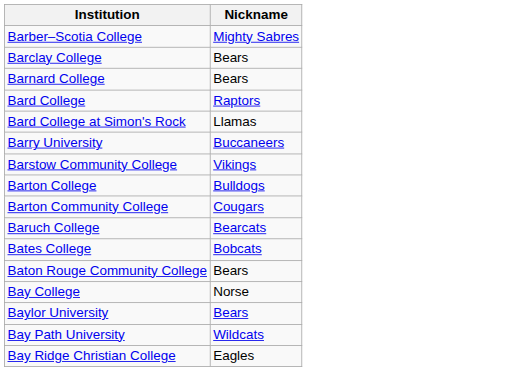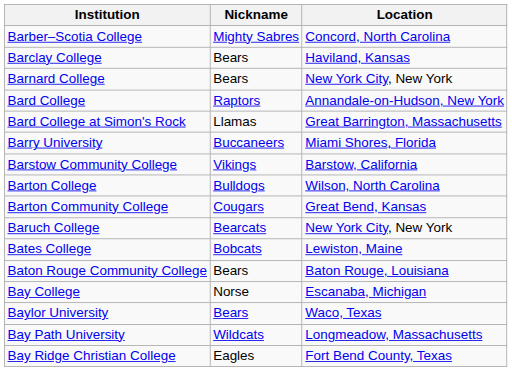+ column: Location | Concord, North Carolina | Haviland, Kansas | New York City, New York | Annandale-on-Hudson, New York | Great Barrington, Massachusetts | Miami Shores, Florida | Barstow, California | Wilson, North Carolina | Great Bend, Kansas | New York City, New York | Lewiston, Maine | Baton Rouge, Louisiana | Escanaba, Michigan | Waco, Texas | Longmeadow, Massachusetts | Fort Bend County, Texas
